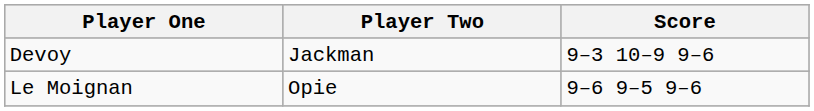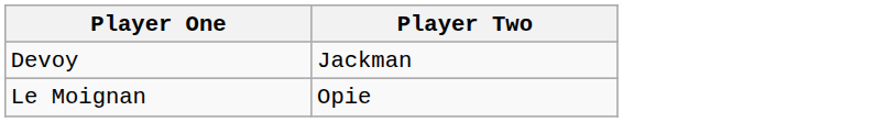- column: Score | 9–3 10–9 9–6 | 9–6 9–5 9–6
